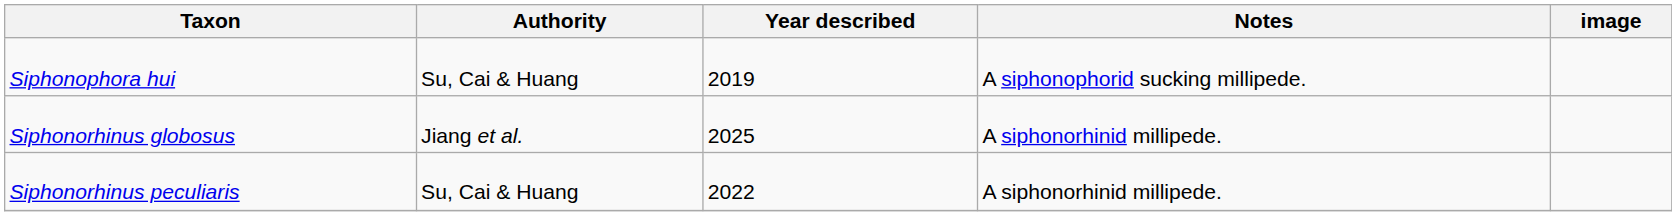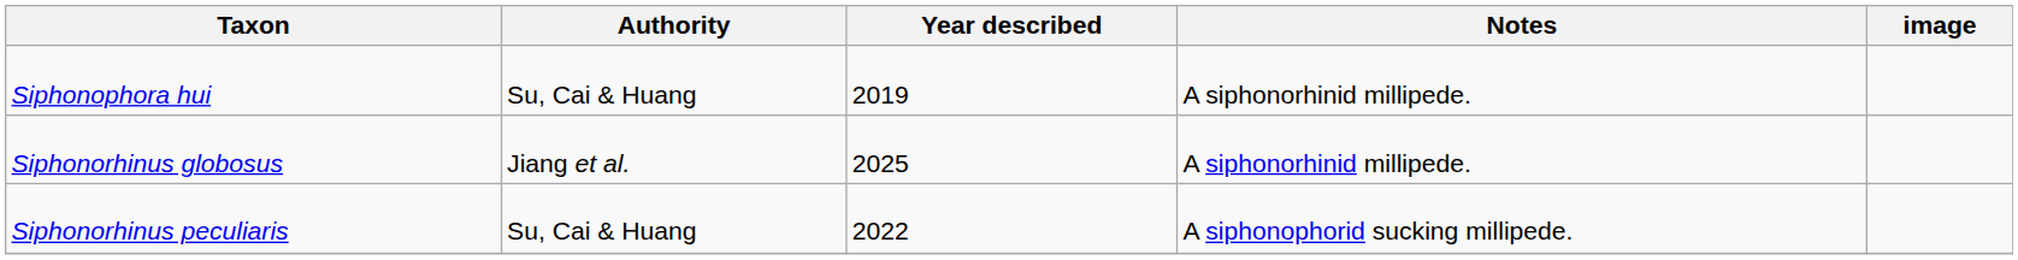Siphonophora hui | Notes: A siphonophorid sucking millipede. -> A siphonorhinid millipede.
Siphonorhinus peculiaris | Notes: A siphonorhinid millipede. -> A siphonophorid sucking millipede.
